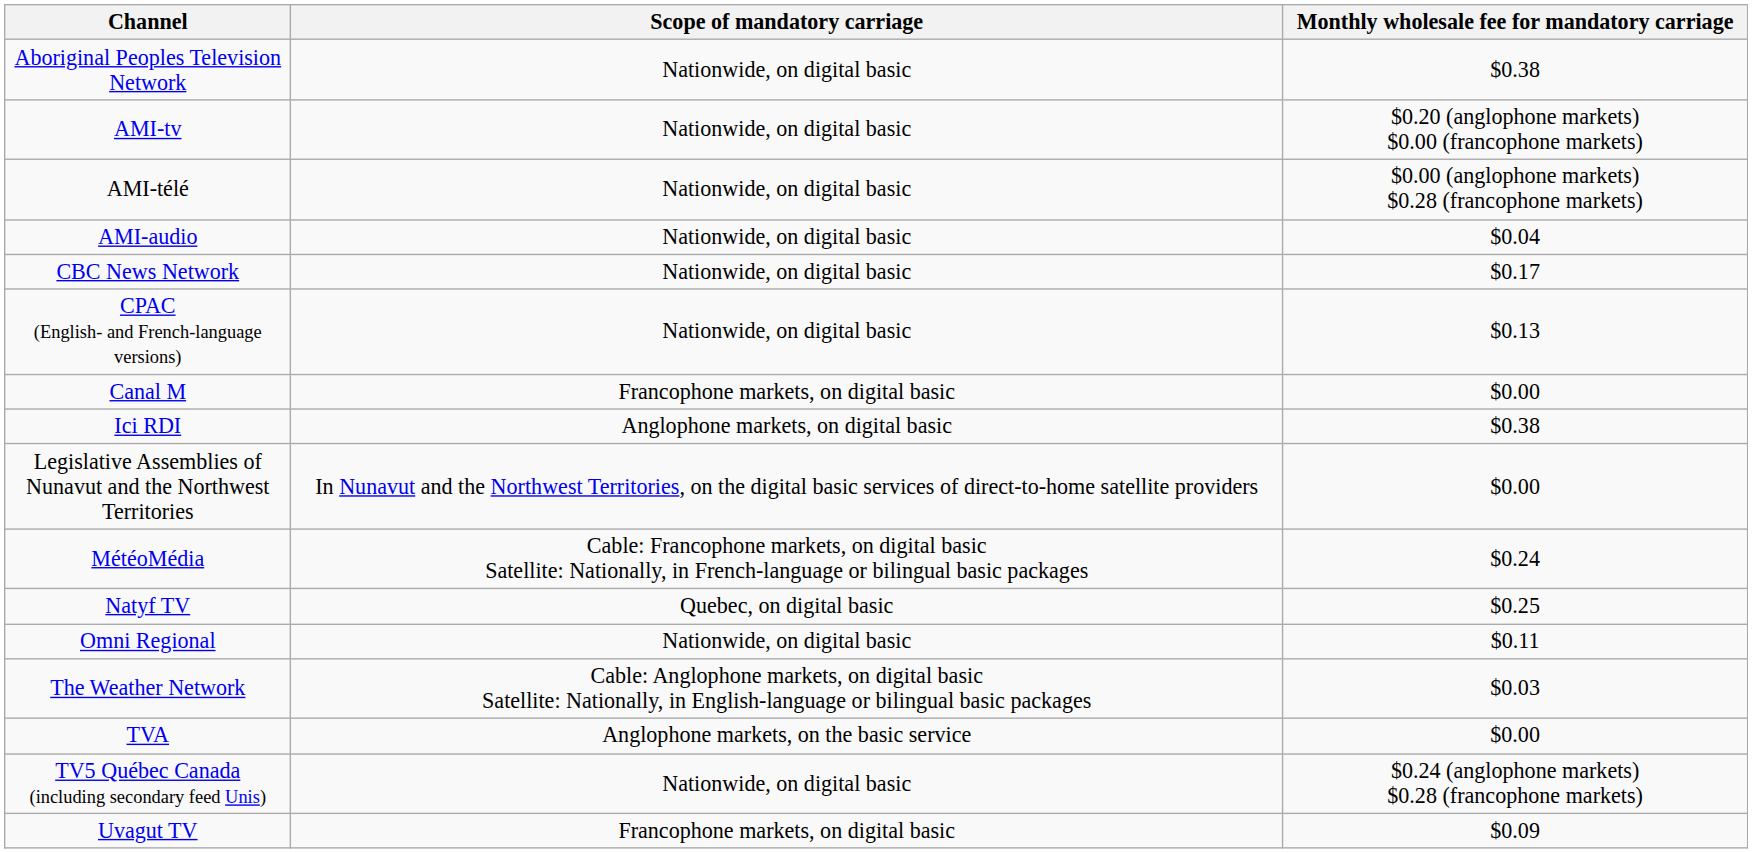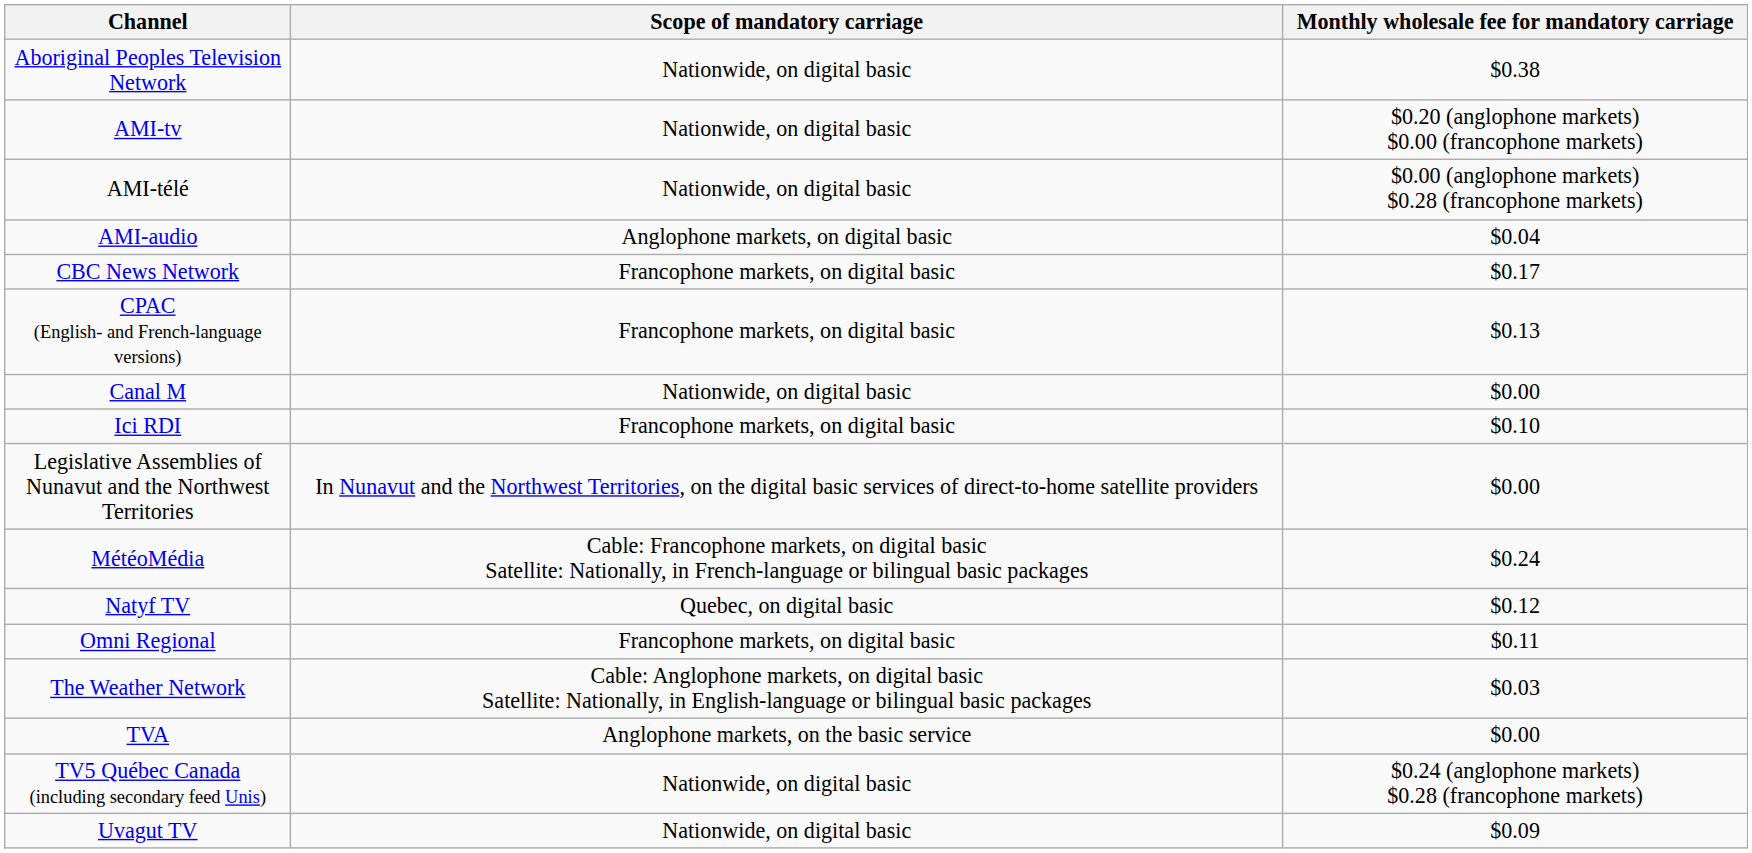AMI-audio | Scope of mandatory carriage: Nationwide, on digital basic -> Anglophone markets, on digital basic
CBC News Network | Scope of mandatory carriage: Nationwide, on digital basic -> Francophone markets, on digital basic
CPAC (English- and French-language versions) | Scope of mandatory carriage: Nationwide, on digital basic -> Francophone markets, on digital basic
Canal M | Scope of mandatory carriage: Francophone markets, on digital basic -> Nationwide, on digital basic
Ici RDI | Scope of mandatory carriage: Anglophone markets, on digital basic -> Francophone markets, on digital basic
Ici RDI | Monthly wholesale fee for mandatory carriage: $0.38 -> $0.10
Natyf TV | Monthly wholesale fee for mandatory carriage: $0.25 -> $0.12
Omni Regional | Scope of mandatory carriage: Nationwide, on digital basic -> Francophone markets, on digital basic
Uvagut TV | Scope of mandatory carriage: Francophone markets, on digital basic -> Nationwide, on digital basic
